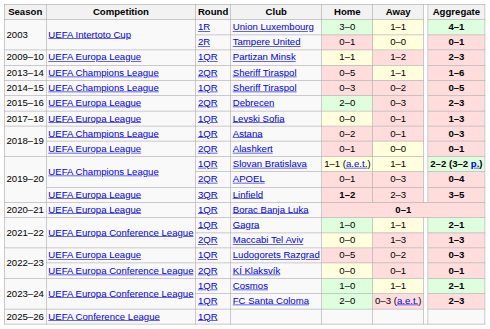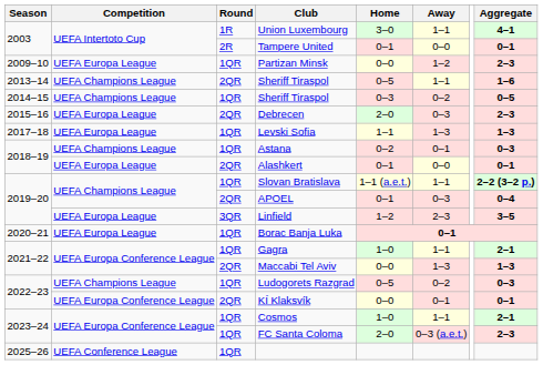Partizan Minsk | Home: 1–1 -> 0–0
Levski Sofia | Home: 0–0 -> 1–1
Levski Sofia | Away: 0–1 -> 1–3
Linfield | Home: bold -> normal
Ludogorets Razgrad | Competition: UEFA Europa League -> UEFA Champions League
